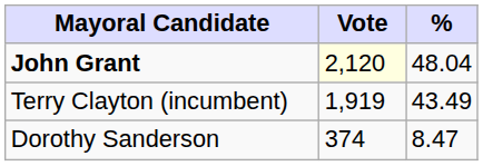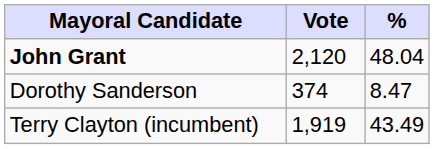John Grant | Vote: lightyellow background -> no background
rows swapped: Terry Clayton (incumbent) <-> Dorothy Sanderson
